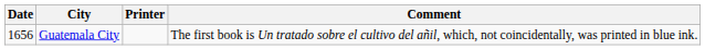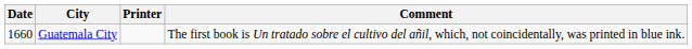Guatemala City | Date: 1656 -> 1660
